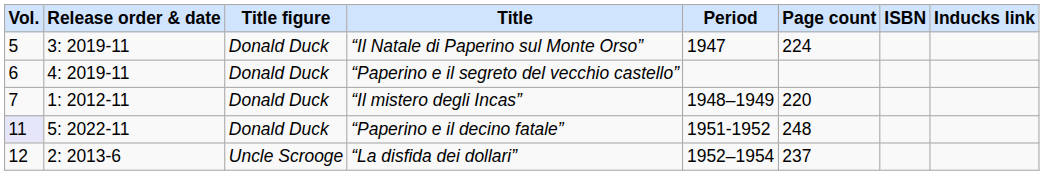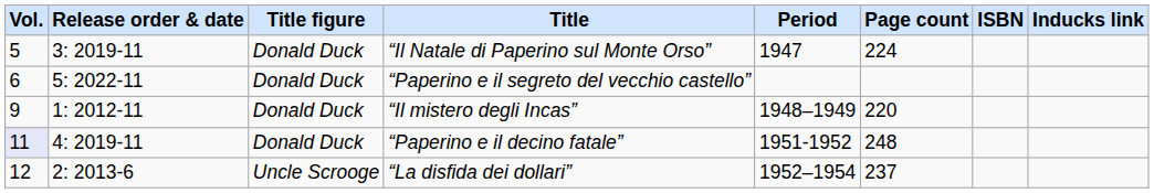“Paperino e il segreto del vecchio castello” | Release order & date: 4: 2019-11 -> 5: 2022-11
“Il mistero degli Incas” | Vol.: 7 -> 9
“Paperino e il decino fatale” | Release order & date: 5: 2022-11 -> 4: 2019-11
